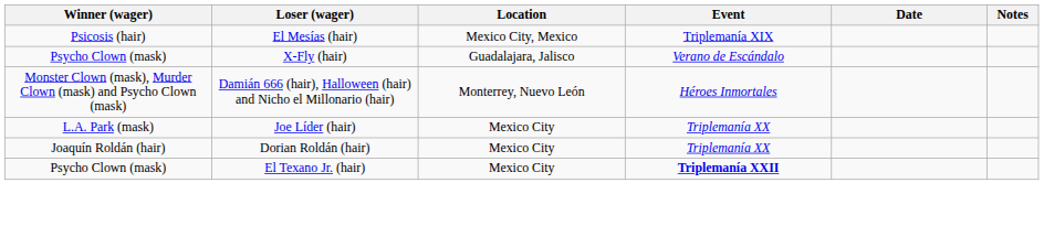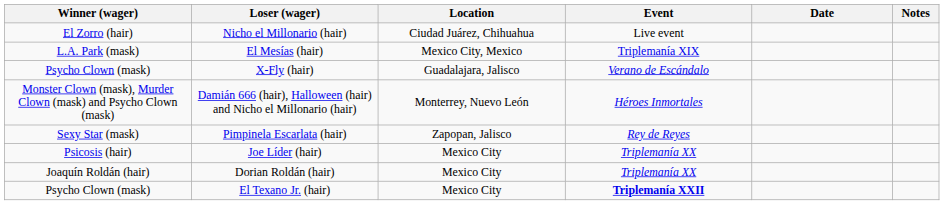+ row: El Zorro (hair) | Nicho el Millonario (hair) | Ciudad Juárez, Chihuahua | Live event
El Mesías (hair) | Winner (wager): Psicosis (hair) -> L.A. Park (mask)
+ row: Sexy Star (mask) | Pimpinela Escarlata (hair) | Zapopan, Jalisco | Rey de Reyes
Joe Líder (hair) | Winner (wager): L.A. Park (mask) -> Psicosis (hair)
